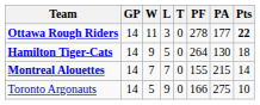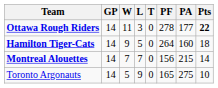Hamilton Tiger-Cats | PA: 130 -> 160
Montreal Alouettes | PF: 155 -> 156
Toronto Argonauts | PF: 166 -> 165
